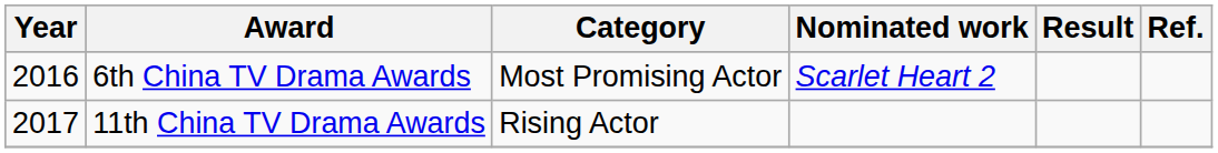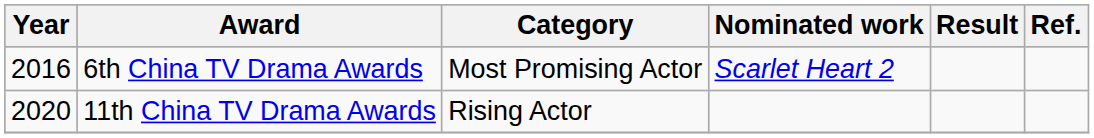11th China TV Drama Awards | Year: 2017 -> 2020
